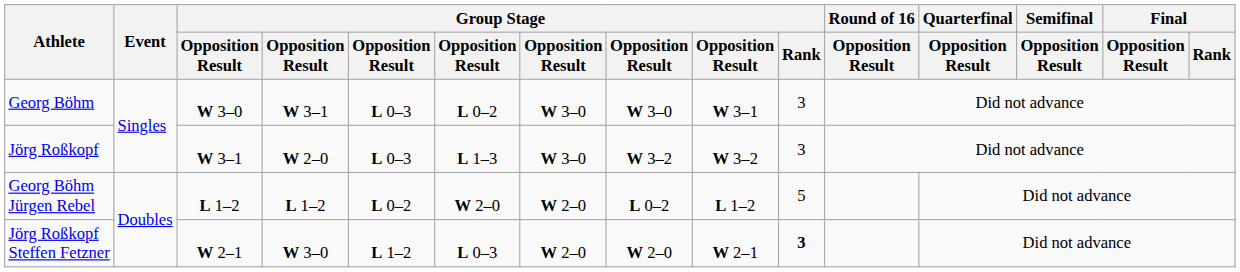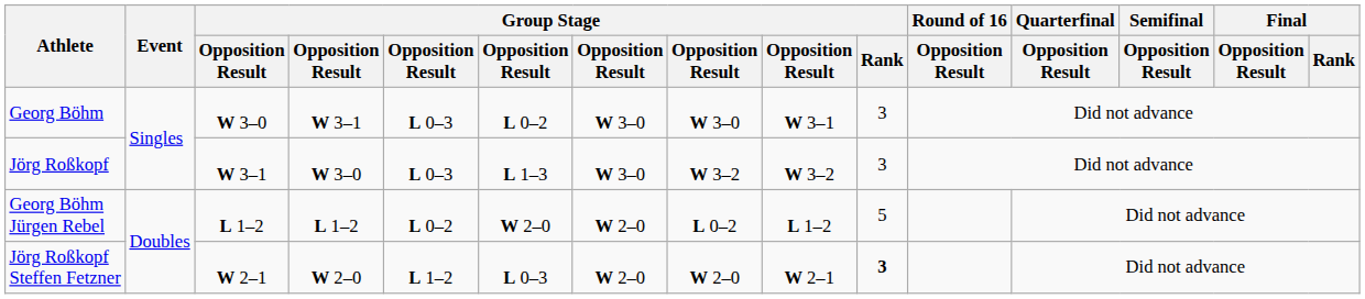Jörg Roßkopf | column 4: W 2–0 -> W 3–0
Jörg Roßkopf Steffen Fetzner | column 4: W 3–0 -> W 2–0
